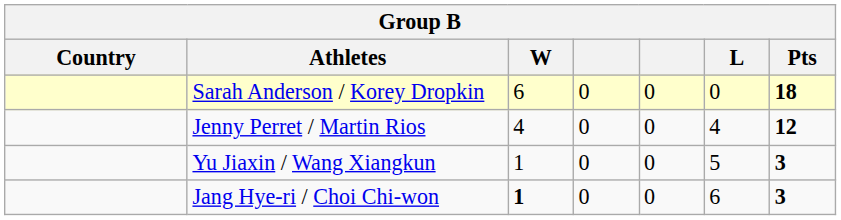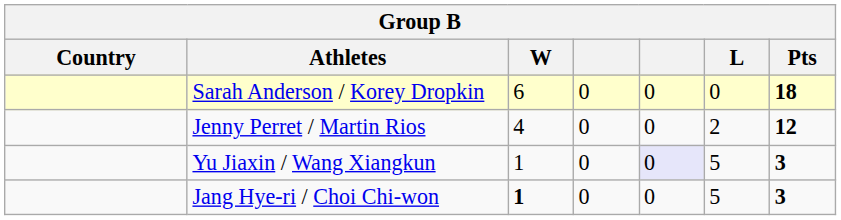Jenny Perret / Martin Rios | L: 4 -> 2
Yu Jiaxin / Wang Xiangkun | column 5: no background -> lavender background
Jang Hye-ri / Choi Chi-won | L: 6 -> 5
